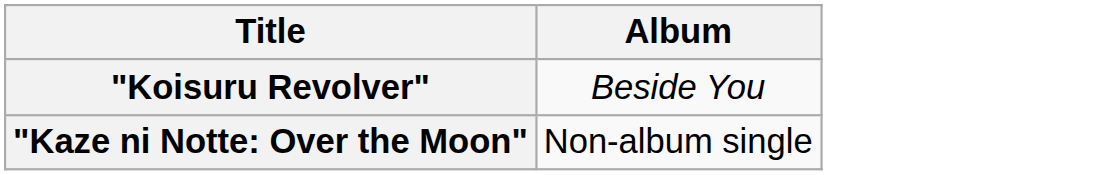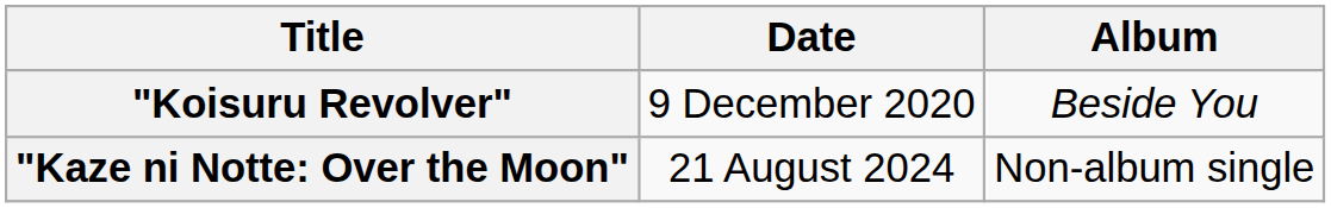+ column: Date | 9 December 2020 | 21 August 2024
